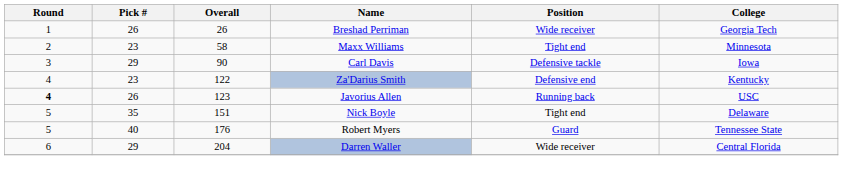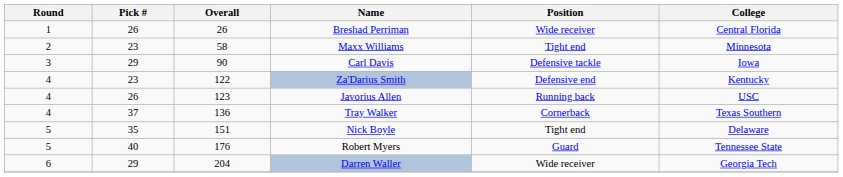Breshad Perriman | College: Georgia Tech -> Central Florida
Javorius Allen | Round: bold -> normal
+ row: 4 | 37 | 136 | Tray Walker | Cornerback | Texas Southern
Darren Waller | College: Central Florida -> Georgia Tech
